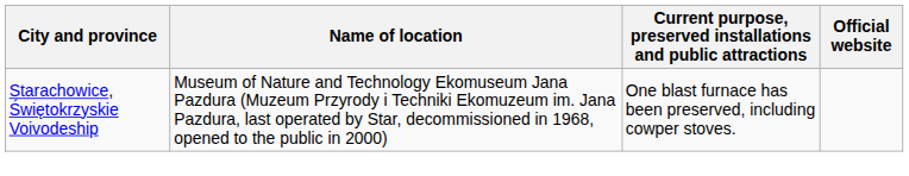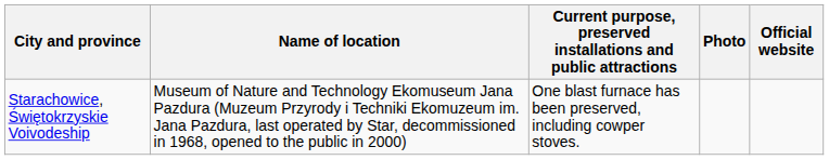+ column: Photo
